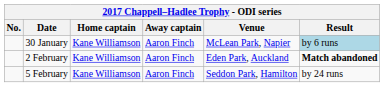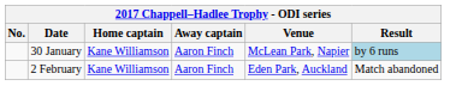2 February | Result: bold -> normal
- row: 5 February | Kane Williamson | Aaron Finch | Seddon Park, Hamilton | by 24 runs
